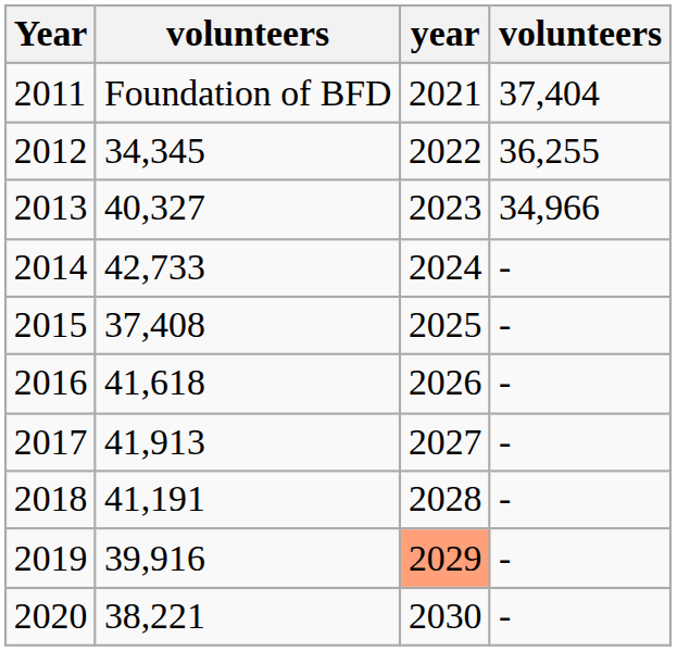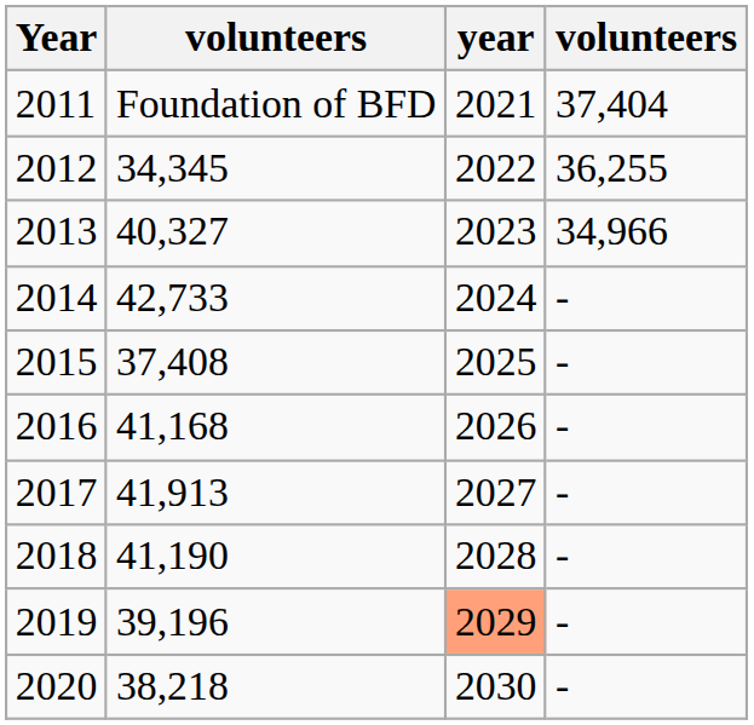2016 | column 2: 41,618 -> 41,168
2018 | column 2: 41,191 -> 41,190
2019 | column 2: 39,916 -> 39,196
2020 | column 2: 38,221 -> 38,218
